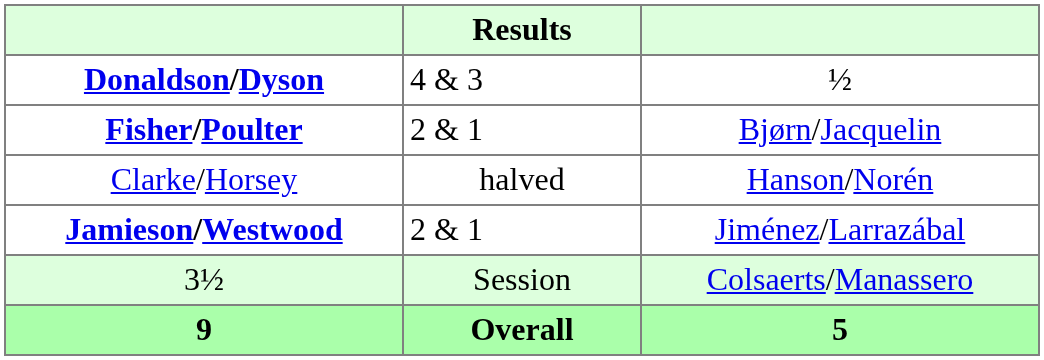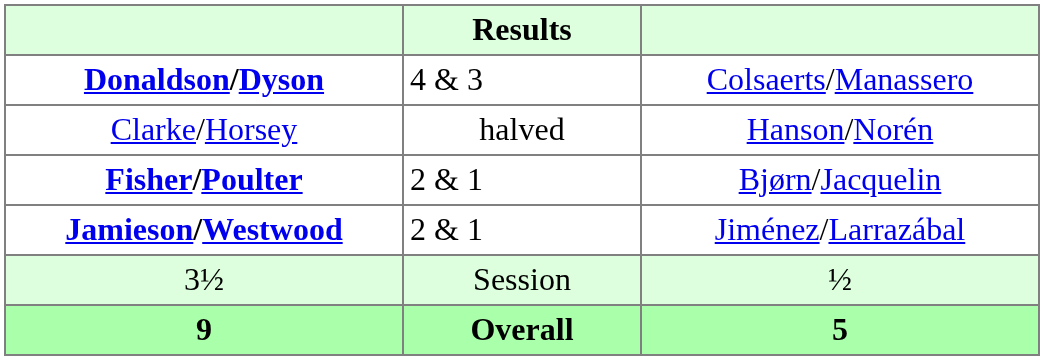Donaldson/Dyson | column 3: ½ -> Colsaerts/Manassero
rows swapped: Clarke/Horsey <-> Fisher/Poulter
3½ | column 3: Colsaerts/Manassero -> ½
